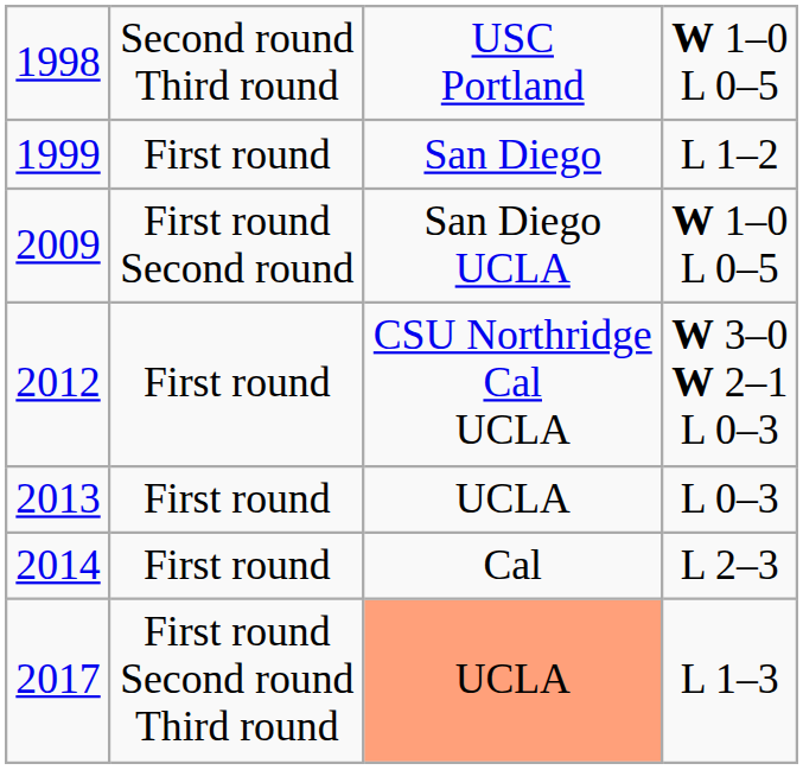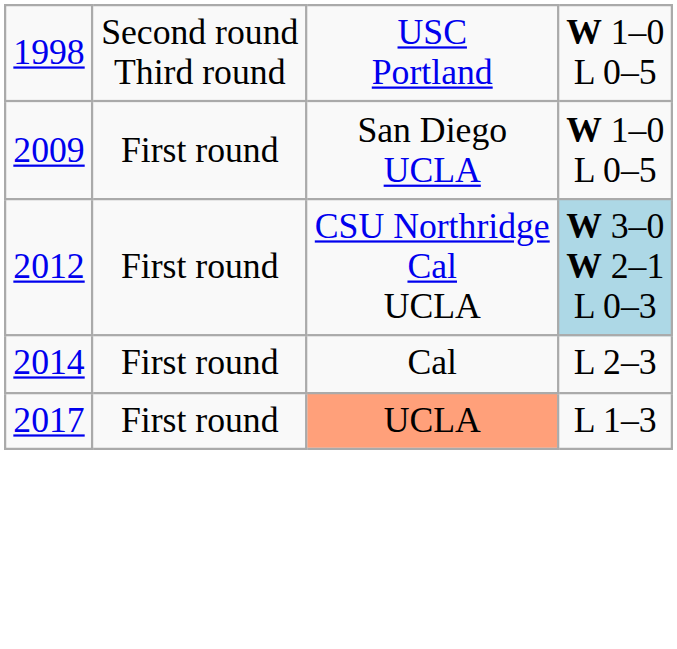- row: 1999 | First round | San Diego | L 1–2
2009 | column 2: First round Second round -> First round
2012 | column 4: no background -> lightblue background
- row: 2013 | First round | UCLA | L 0–3
2017 | column 2: First round Second round Third round -> First round
